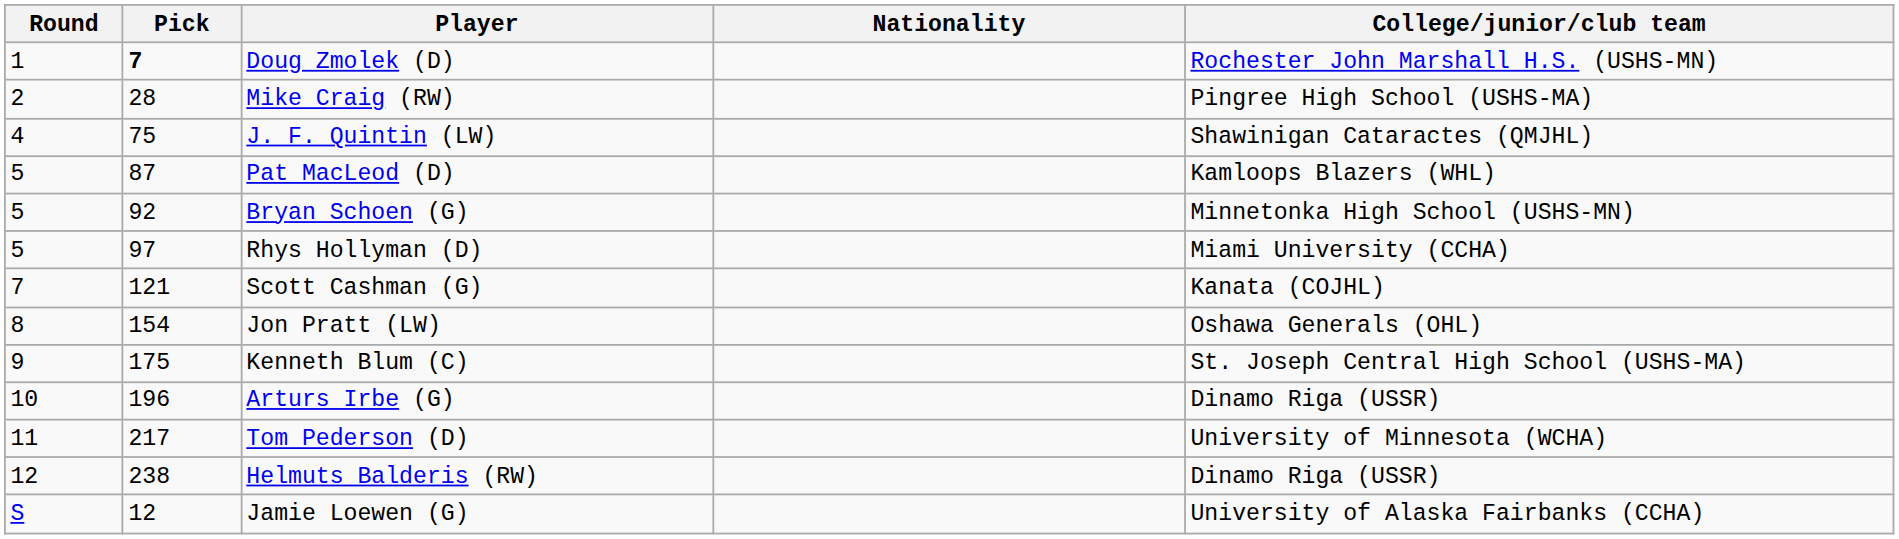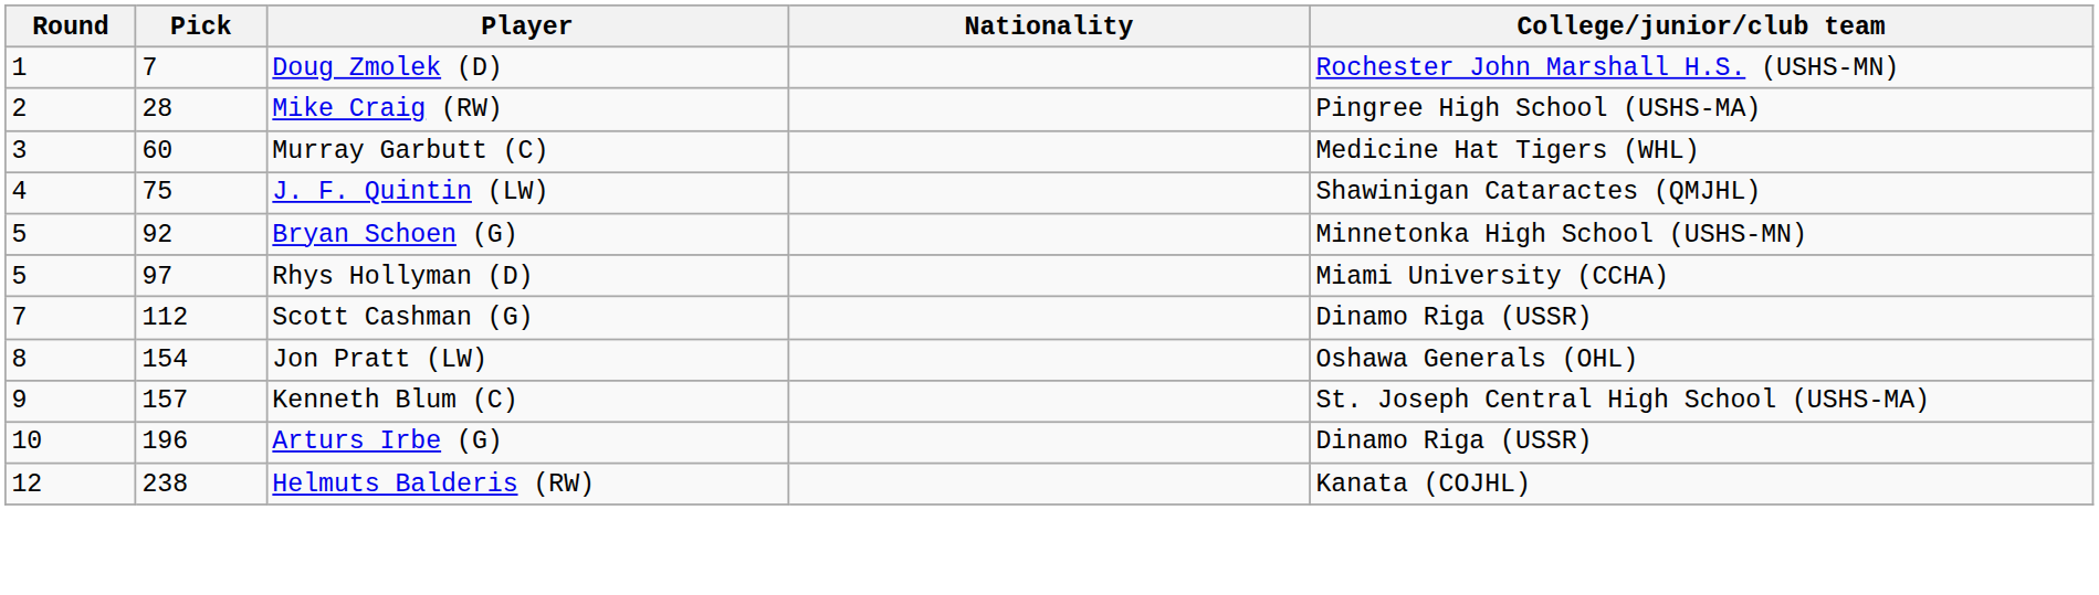Doug Zmolek (D) | Pick: bold -> normal
+ row: 3 | 60 | Murray Garbutt (C) | Medicine Hat Tigers (WHL)
- row: 5 | 87 | Pat MacLeod (D) | Kamloops Blazers (WHL)
Scott Cashman (G) | Pick: 121 -> 112
Scott Cashman (G) | College/junior/club team: Kanata (COJHL) -> Dinamo Riga (USSR)
Kenneth Blum (C) | Pick: 175 -> 157
- row: 11 | 217 | Tom Pederson (D) | University of Minnesota (WCHA)
Helmuts Balderis (RW) | College/junior/club team: Dinamo Riga (USSR) -> Kanata (COJHL)
- row: S | 12 | Jamie Loewen (G) | University of Alaska Fairbanks (CCHA)
